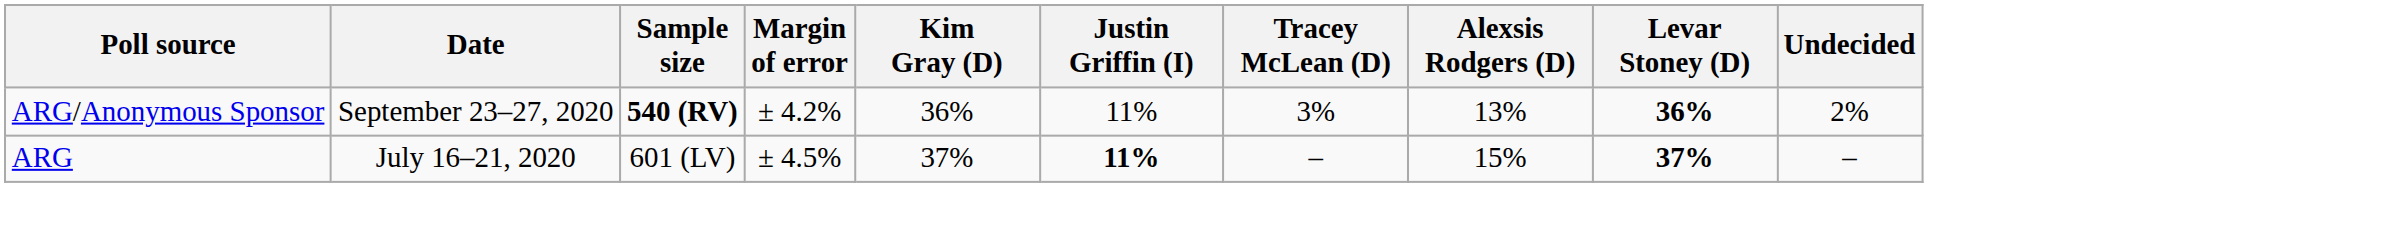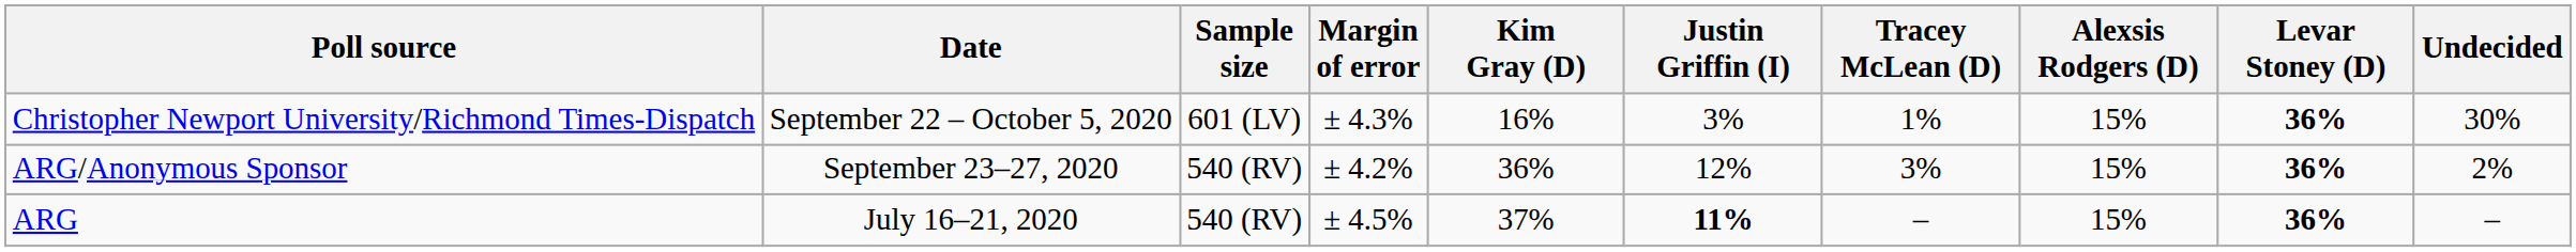+ row: Christopher Newport University/Richmond Times-Dispatch | September 22 – October 5, 2020 | 601 (LV) | ± 4.3% | 16% | 3% | 1% | 15% | 36% | 30%
ARG/Anonymous Sponsor | Sample size: bold -> normal
ARG/Anonymous Sponsor | Justin Griffin (I): 11% -> 12%
ARG/Anonymous Sponsor | Alexsis Rodgers (D): 13% -> 15%
ARG | Sample size: 601 (LV) -> 540 (RV)
ARG | Levar Stoney (D): 37% -> 36%
